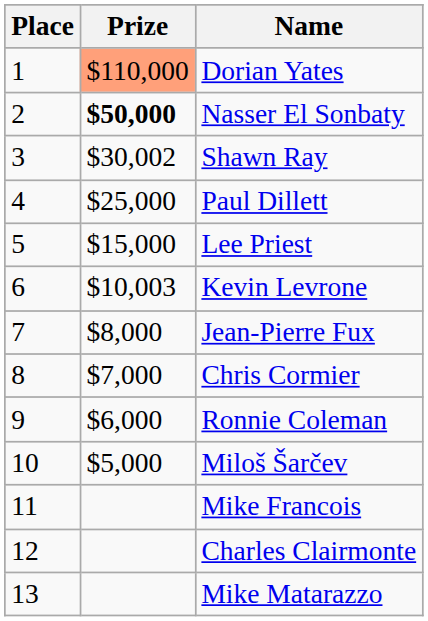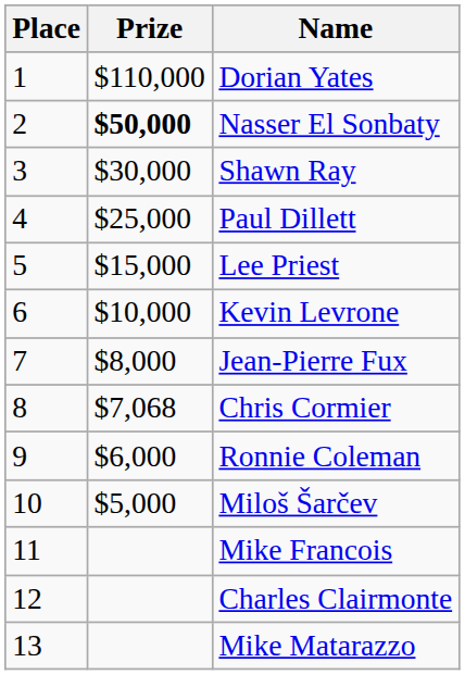Dorian Yates | Prize: lightsalmon background -> no background
Shawn Ray | Prize: $30,002 -> $30,000
Kevin Levrone | Prize: $10,003 -> $10,000
Chris Cormier | Prize: $7,000 -> $7,068
